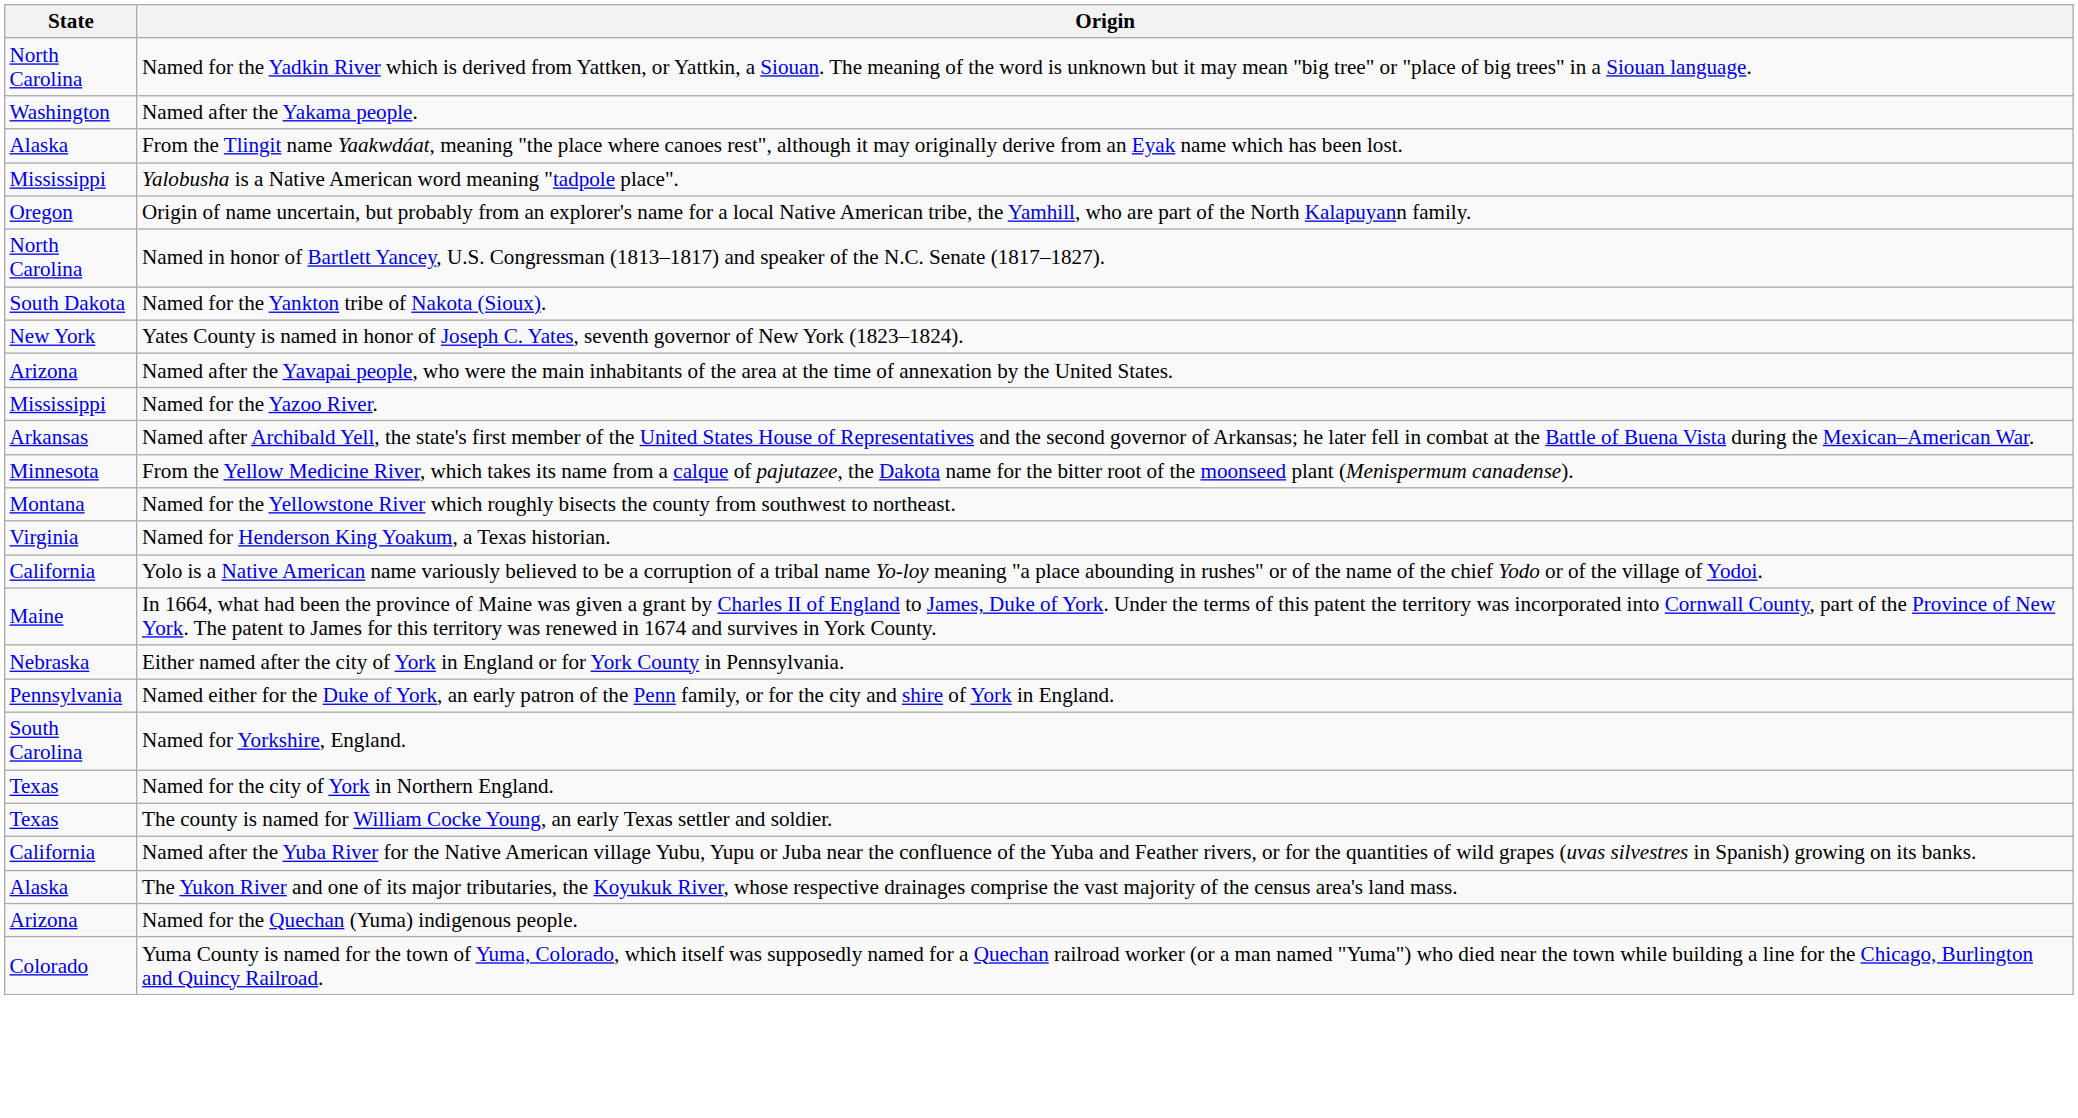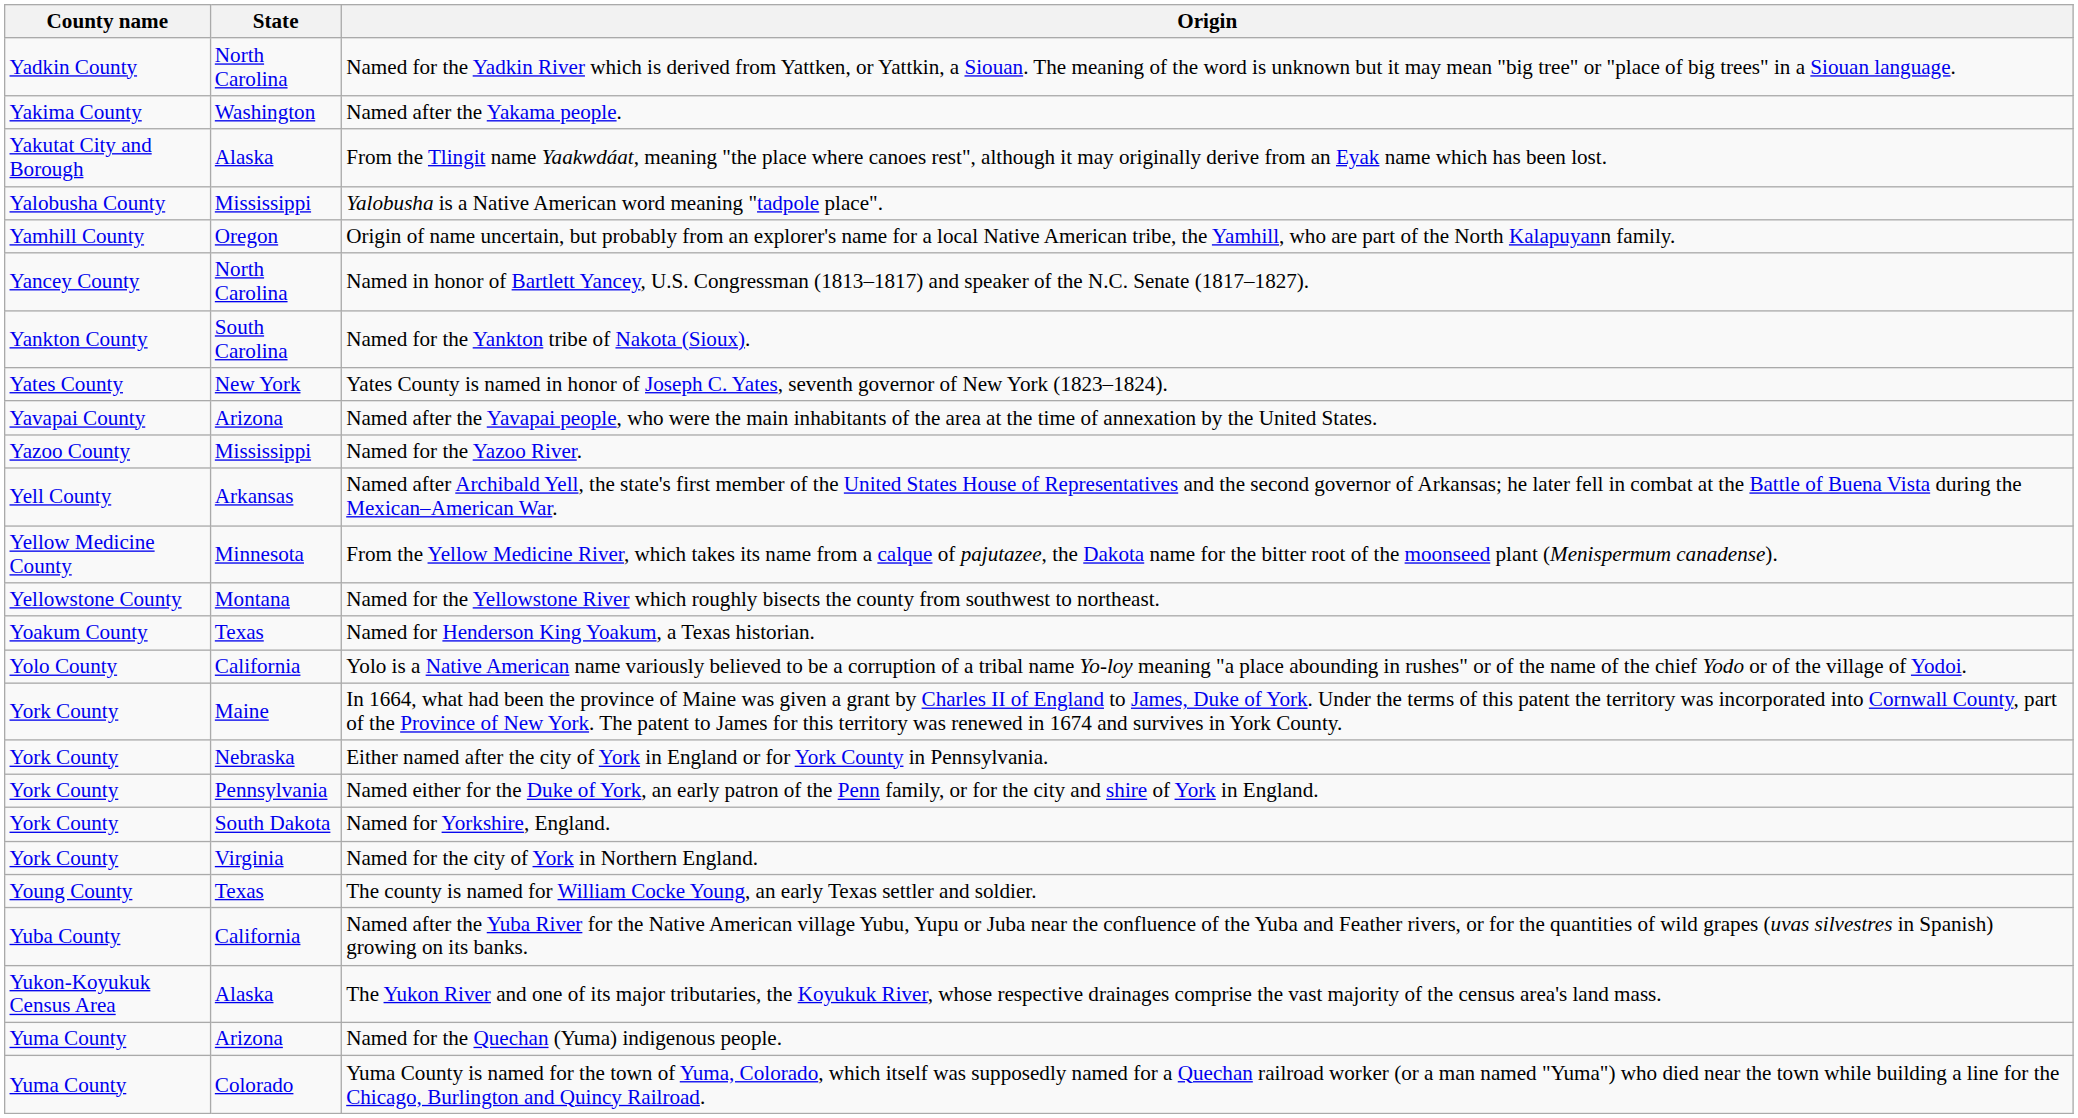+ column: County name | Yadkin County | Yakima County | Yakutat City and Borough | Yalobusha County | Yamhill County | Yancey County | Yankton County | Yates County | Yavapai County | Yazoo County | Yell County | Yellow Medicine County | Yellowstone County | Yoakum County | Yolo County | York County | York County | York County | York County | York County | Young County | Yuba County | Yukon-Koyukuk Census Area | Yuma County | Yuma County
Named for the Yankton tribe of Nakota (Sioux). | State: South Dakota -> South Carolina
Named for Henderson King Yoakum, a Texas historian. | State: Virginia -> Texas
Named for Yorkshire, England. | State: South Carolina -> South Dakota
Named for the city of York in Northern England. | State: Texas -> Virginia
